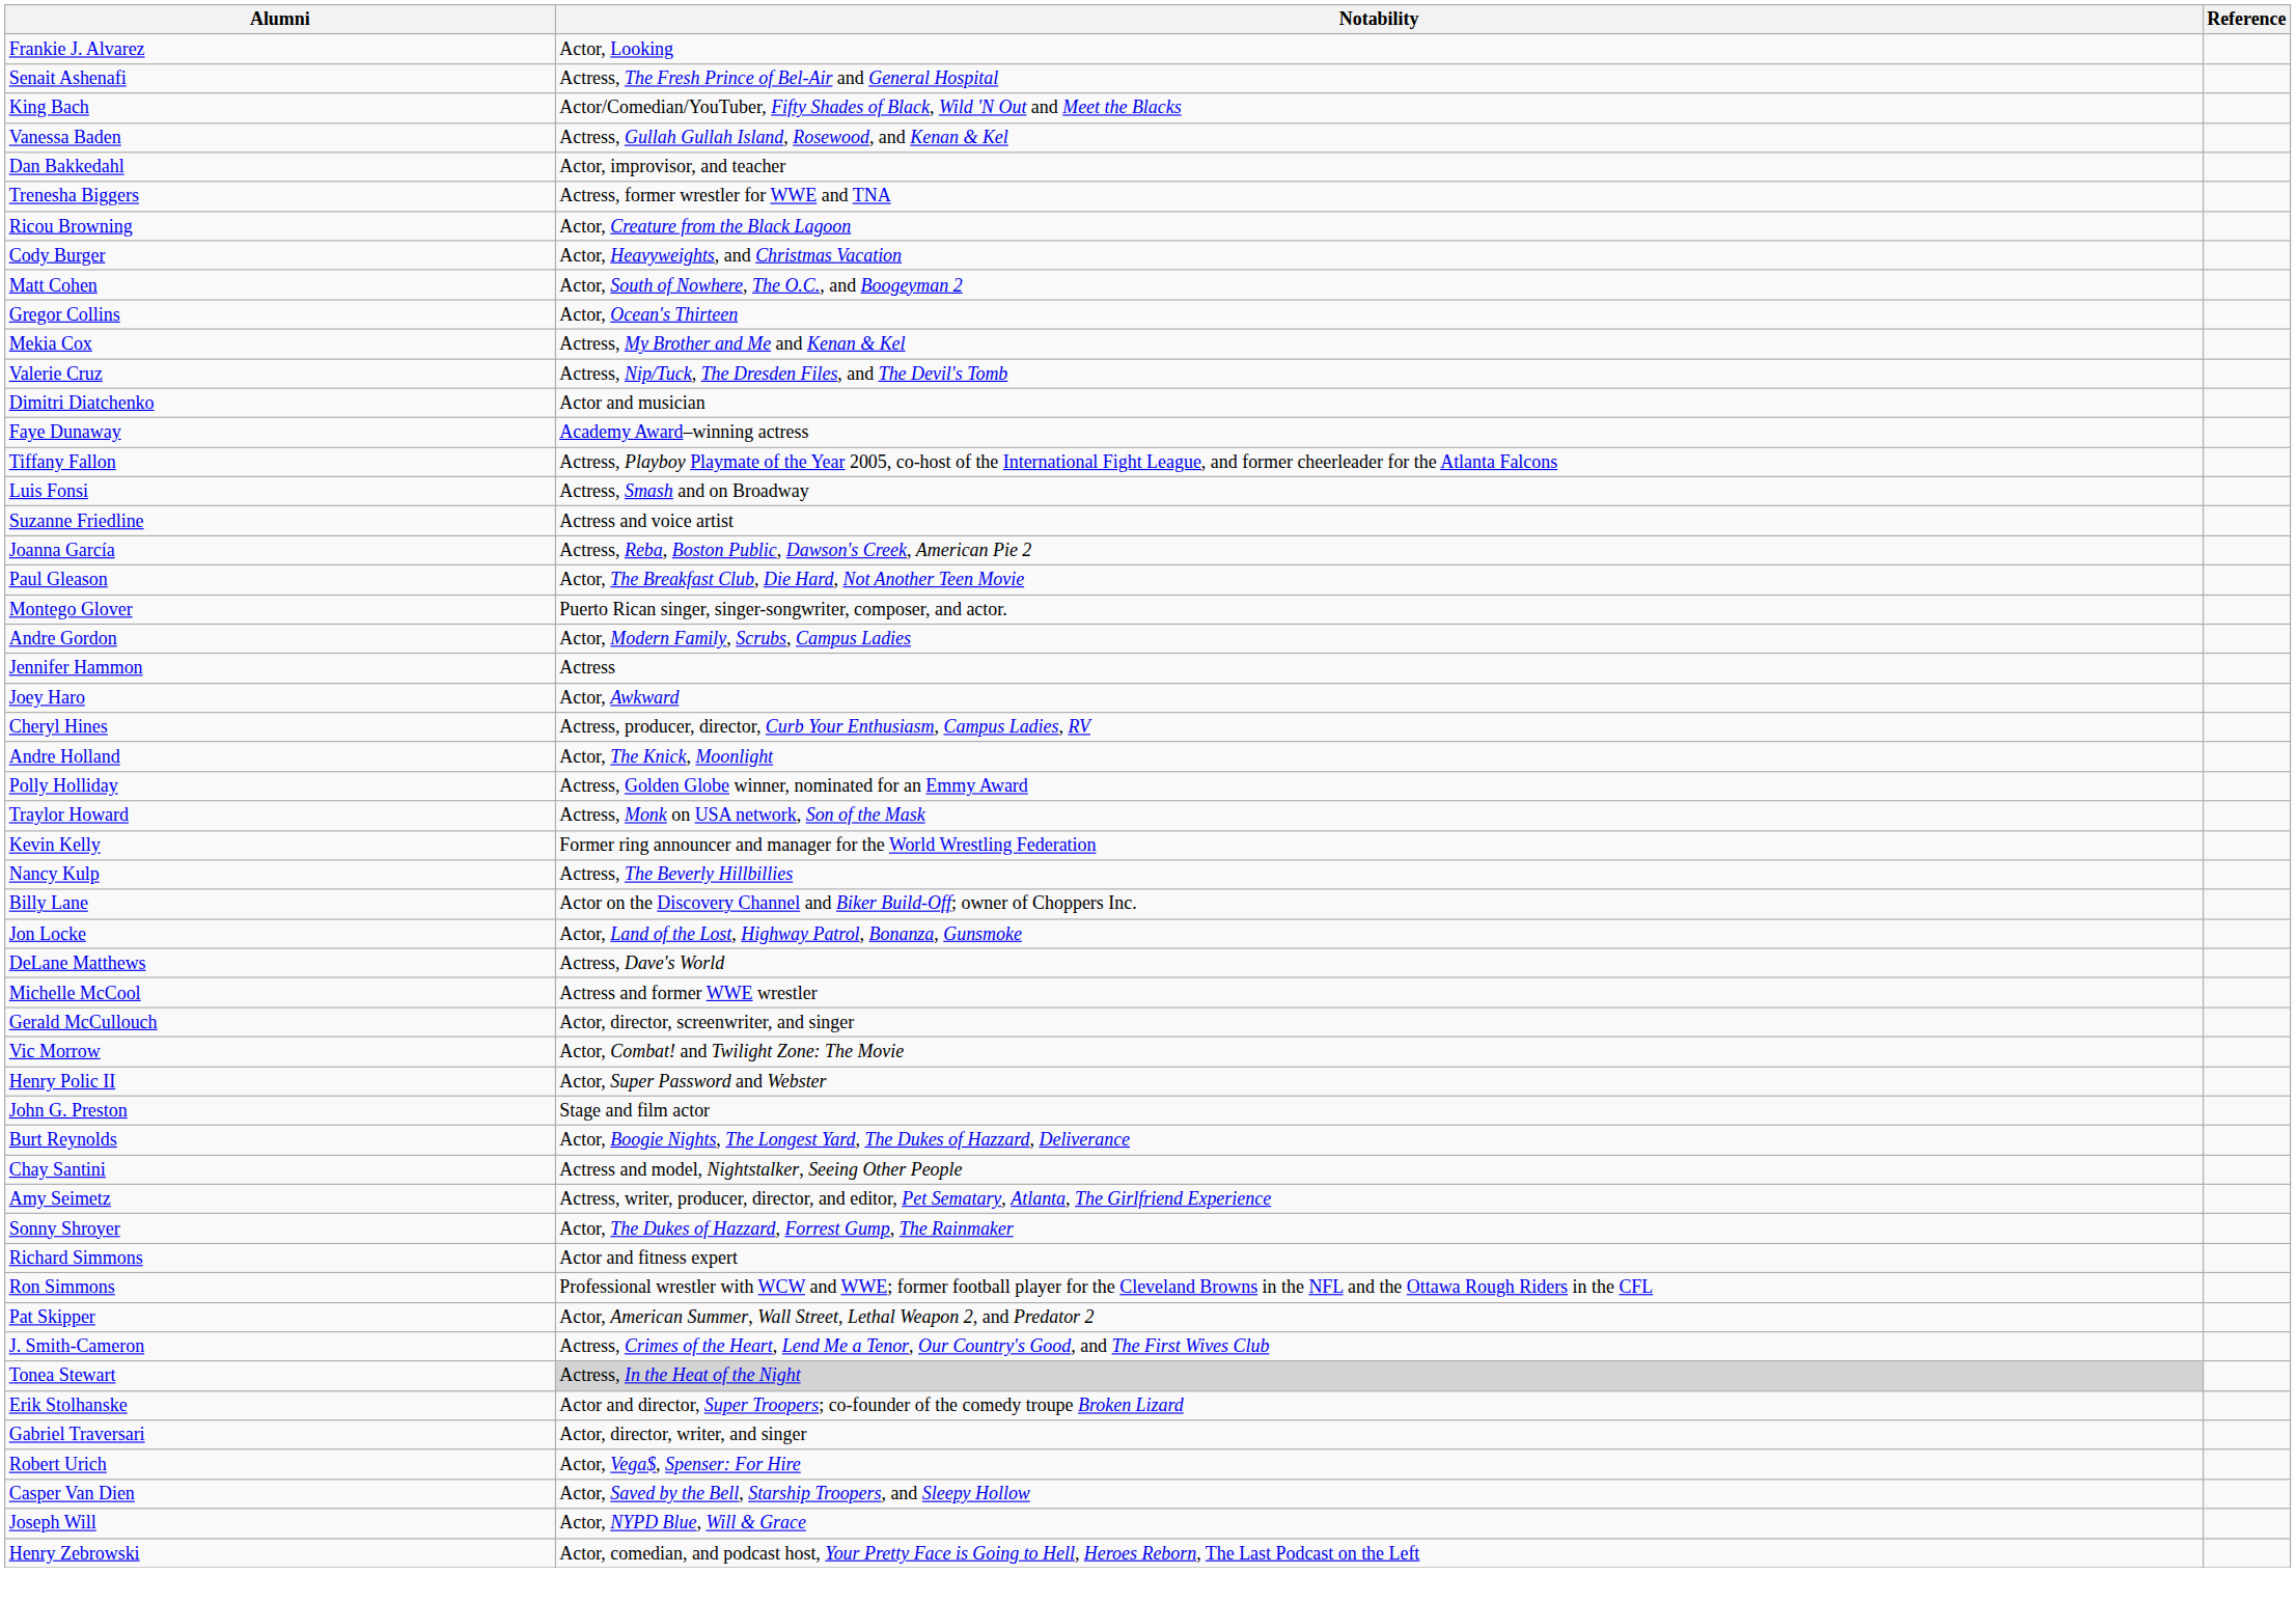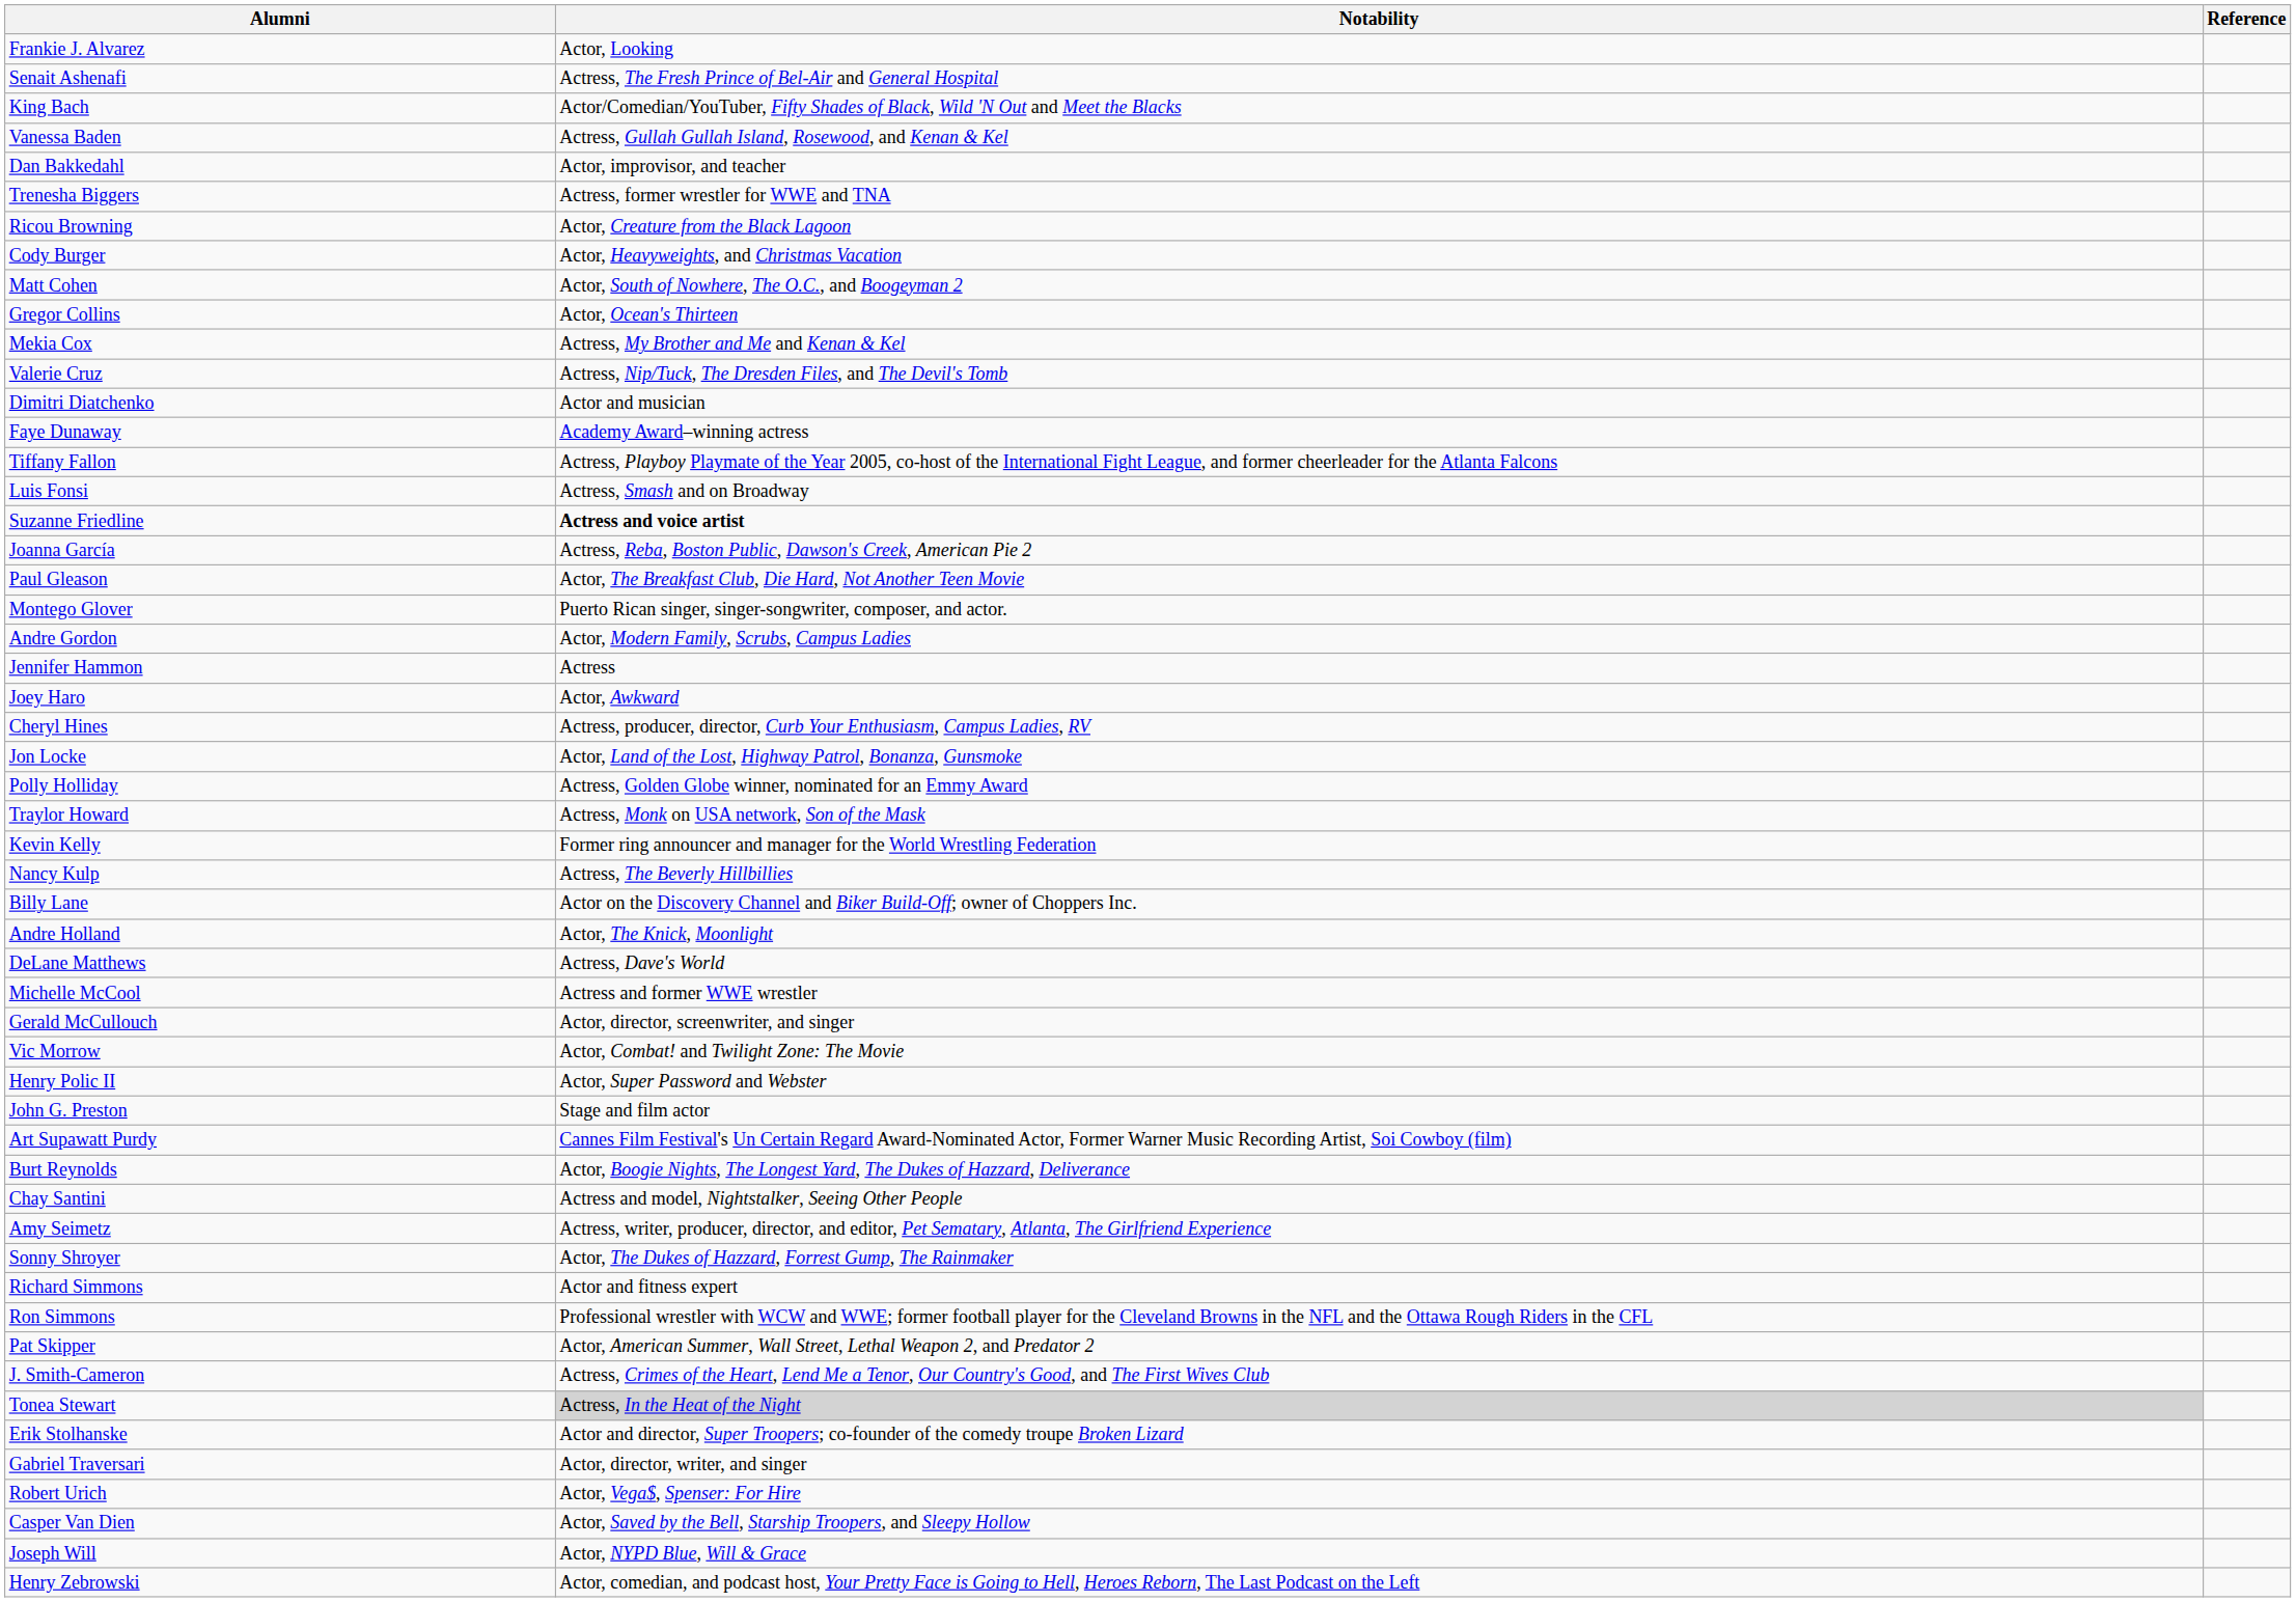Suzanne Friedline | Notability: normal -> bold
rows swapped: Andre Holland <-> Jon Locke
+ row: Art Supawatt Purdy | Cannes Film Festival's Un Certain Regard Award-Nominated Actor, Former Warner Music Recording Artist, Soi Cowboy (film)
